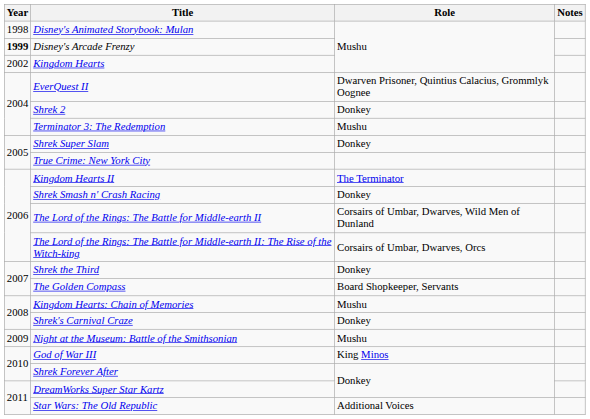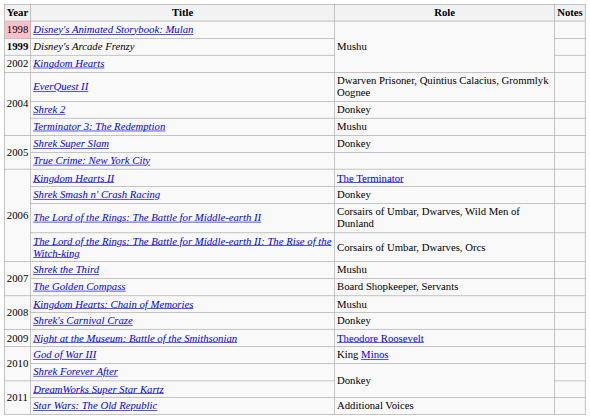Disney's Animated Storybook: Mulan | Year: no background -> pink background
Shrek the Third | Role: Donkey -> Mushu
Night at the Museum: Battle of the Smithsonian | Role: Mushu -> Theodore Roosevelt
